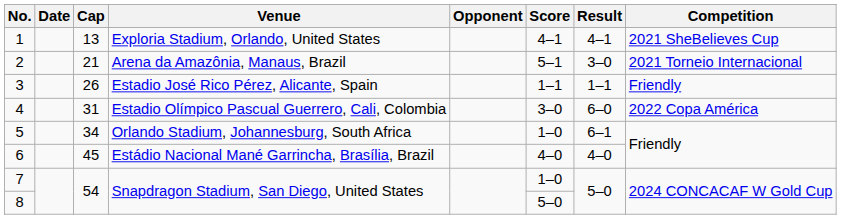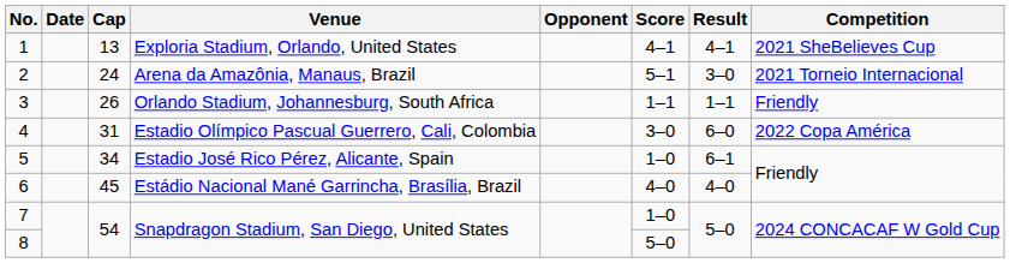2 | Cap: 21 -> 24
3 | Venue: Estadio José Rico Pérez, Alicante, Spain -> Orlando Stadium, Johannesburg, South Africa
5 | Venue: Orlando Stadium, Johannesburg, South Africa -> Estadio José Rico Pérez, Alicante, Spain
